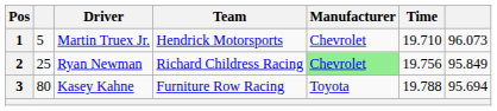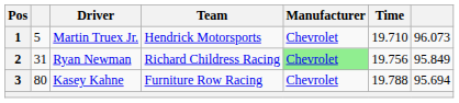2 | column 2: 25 -> 31
3 | Manufacturer: Toyota -> Chevrolet
